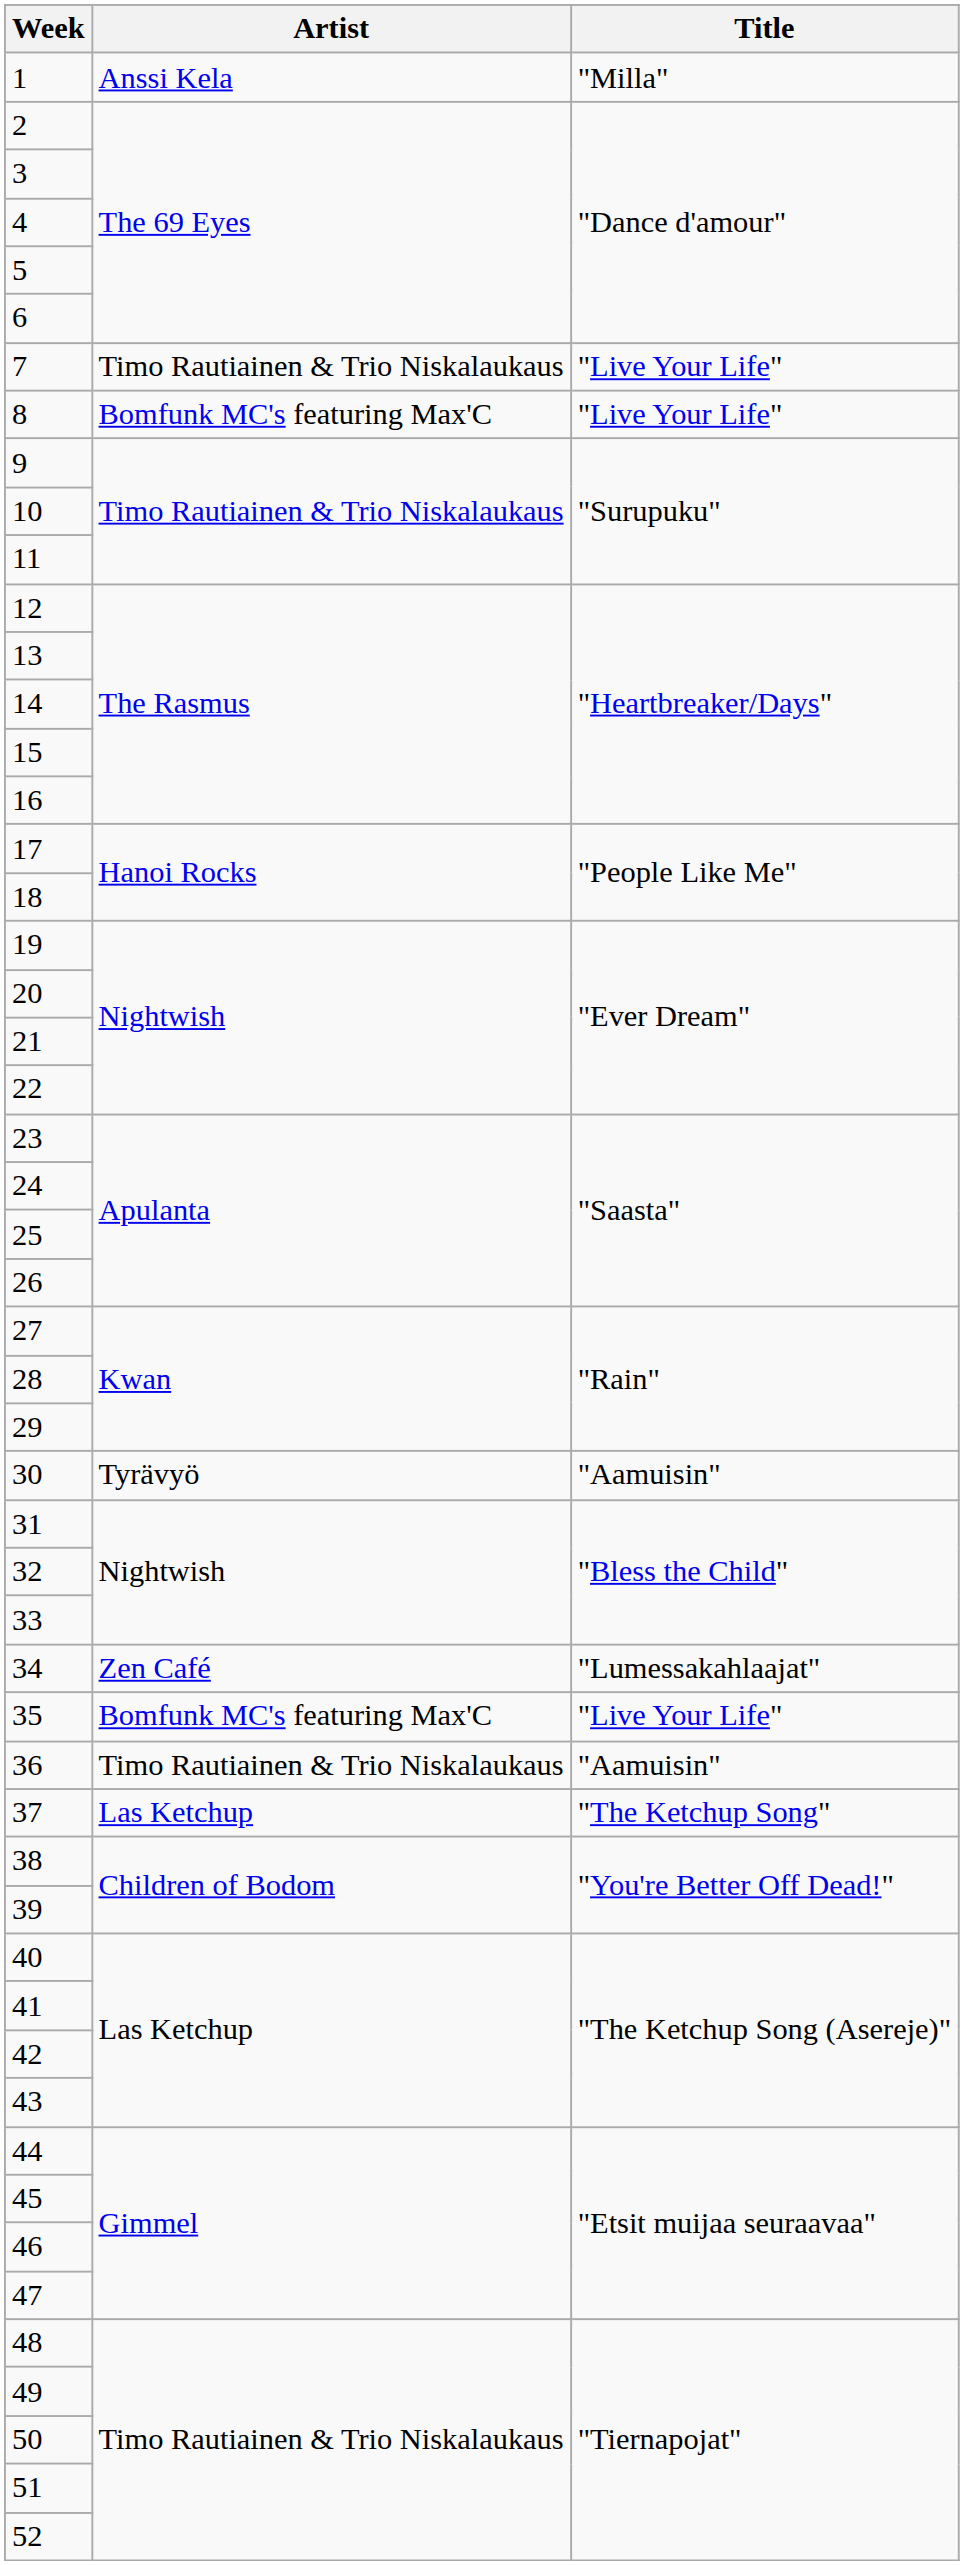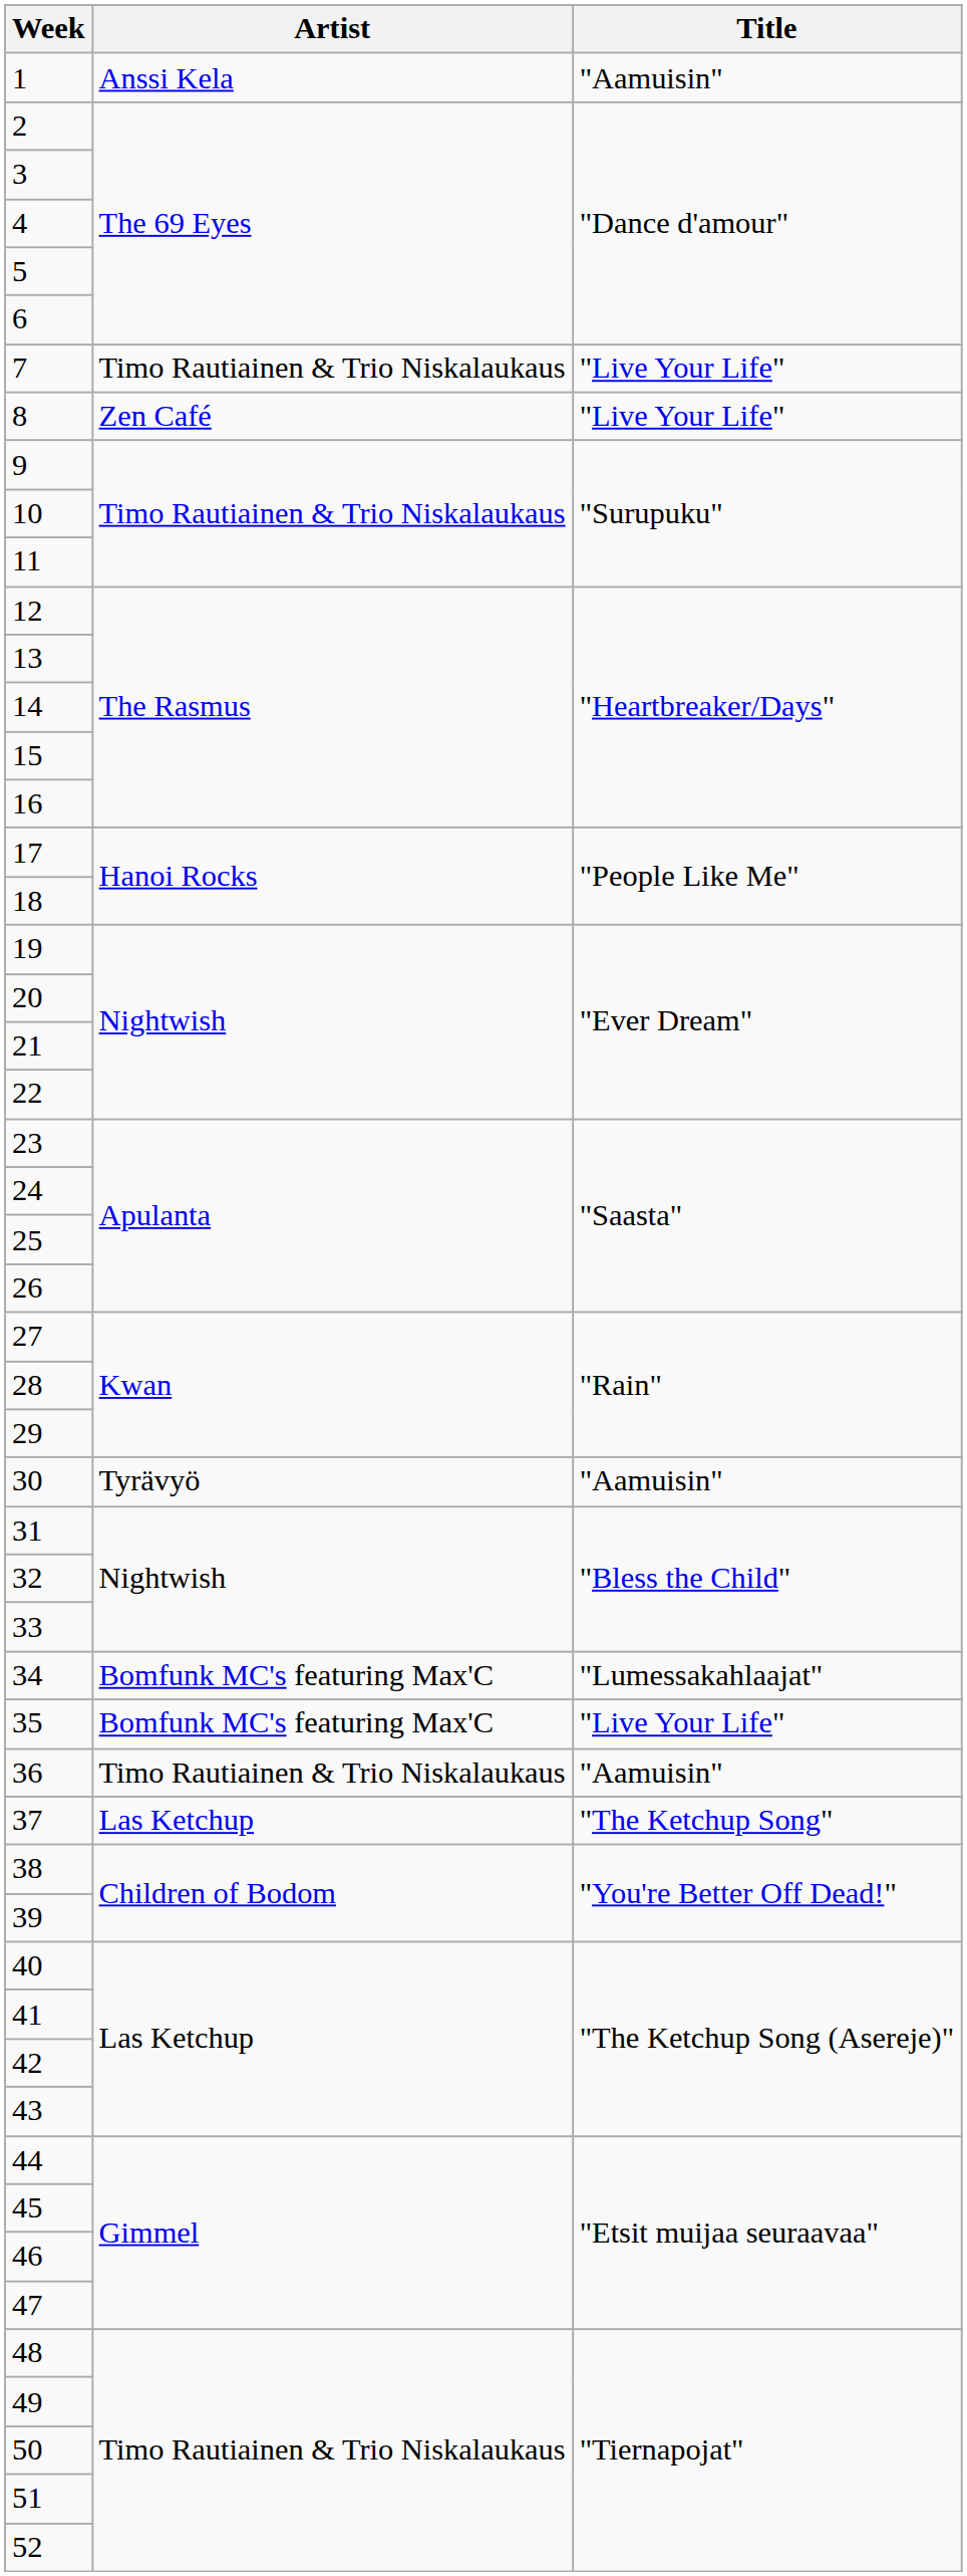1 | Title: "Milla" -> "Aamuisin"
8 | Artist: Bomfunk MC's featuring Max'C -> Zen Café
34 | Artist: Zen Café -> Bomfunk MC's featuring Max'C
